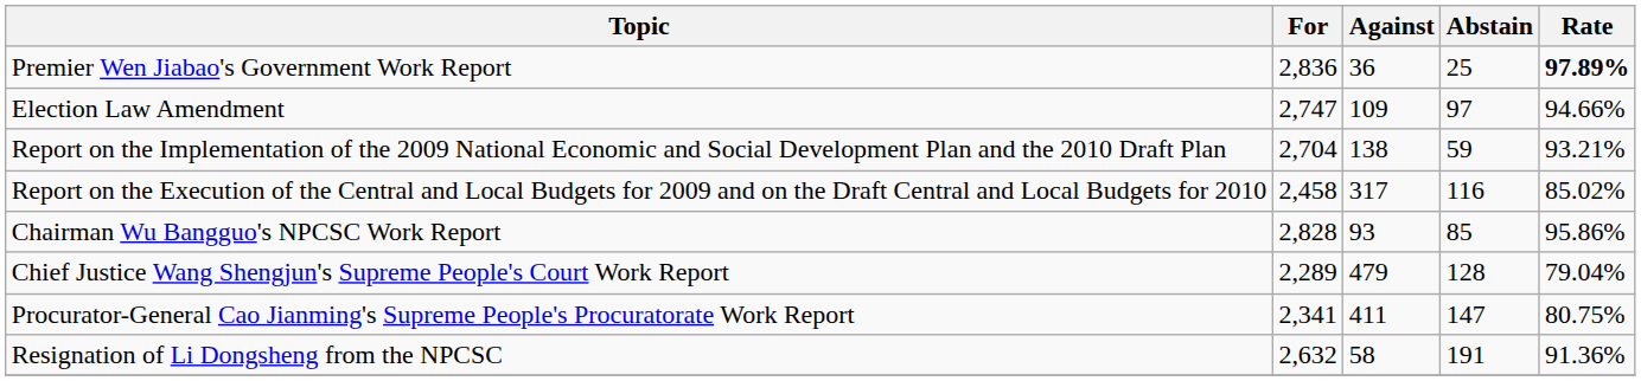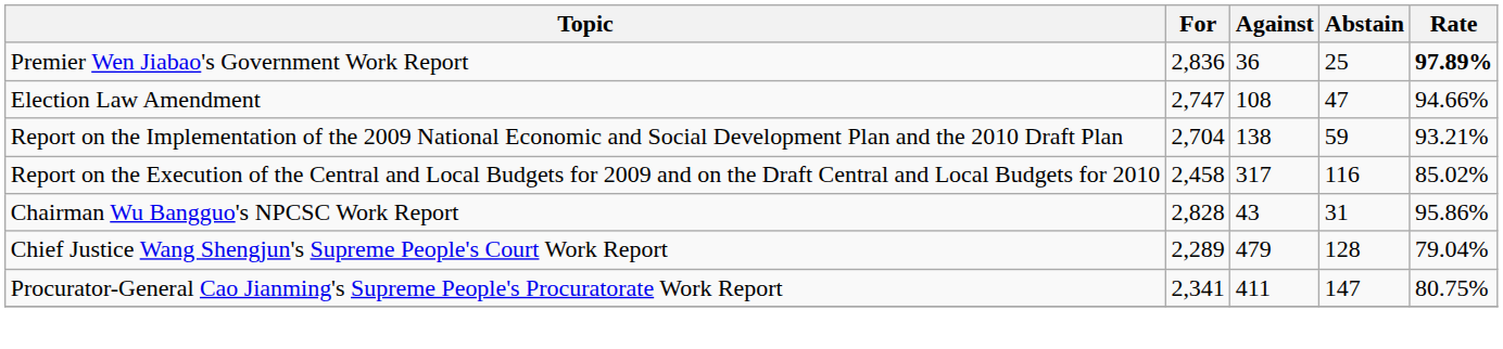Election Law Amendment | Against: 109 -> 108
Election Law Amendment | Abstain: 97 -> 47
Chairman Wu Bangguo's NPCSC Work Report | Against: 93 -> 43
Chairman Wu Bangguo's NPCSC Work Report | Abstain: 85 -> 31
- row: Resignation of Li Dongsheng from the NPCSC | 2,632 | 58 | 191 | 91.36%
